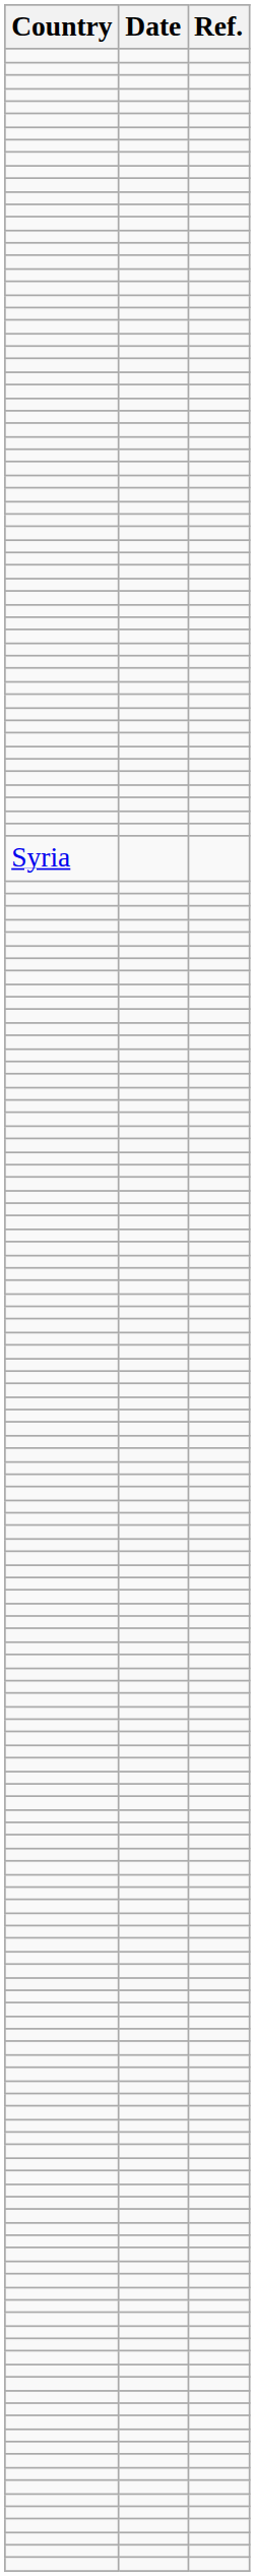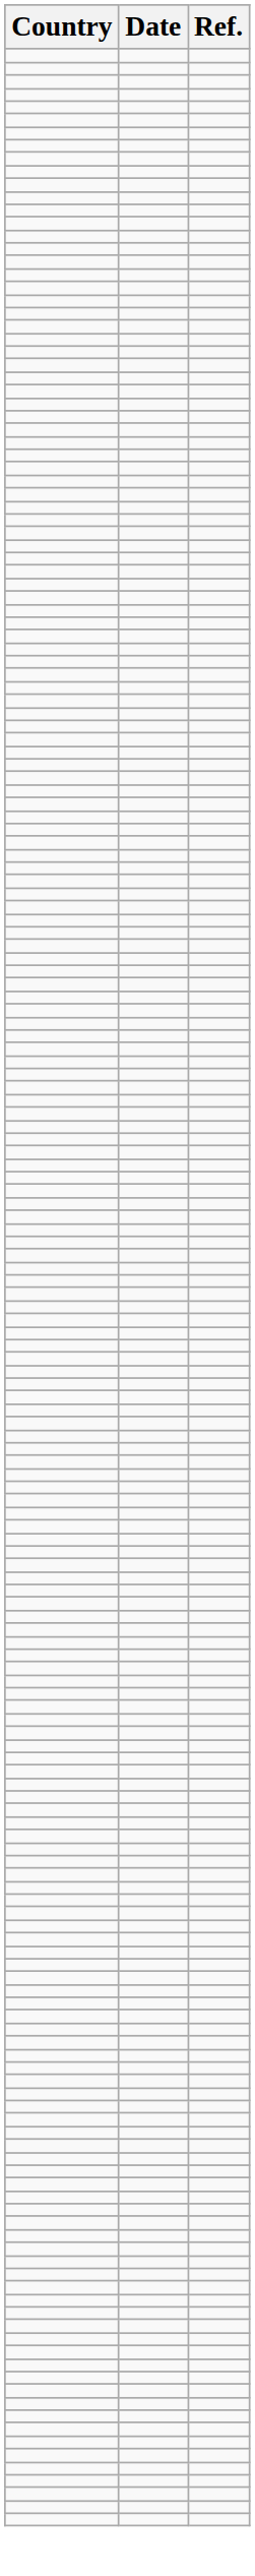- row: Syria
